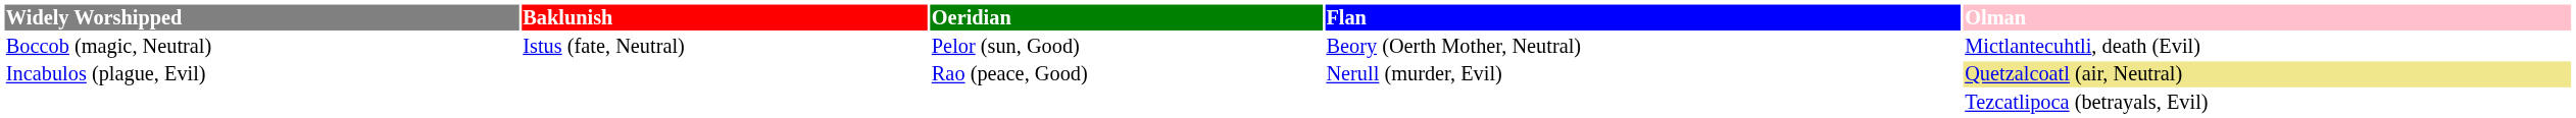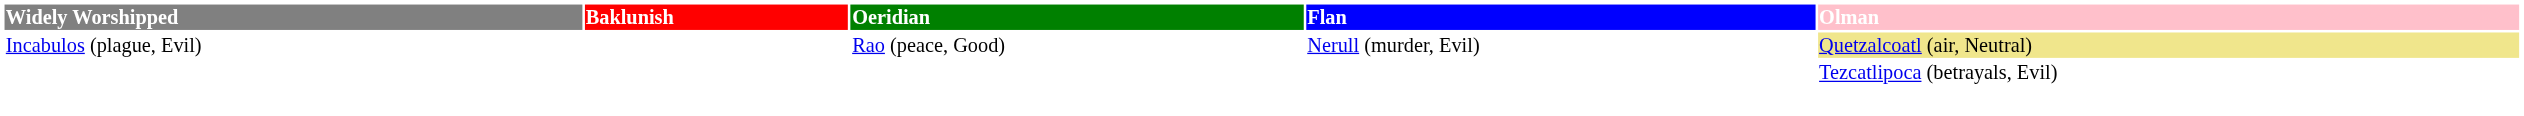- row: Boccob (magic, Neutral) | Istus (fate, Neutral) | Pelor (sun, Good) | Beory (Oerth Mother, Neutral) | Mictlantecuhtli, death (Evil)
